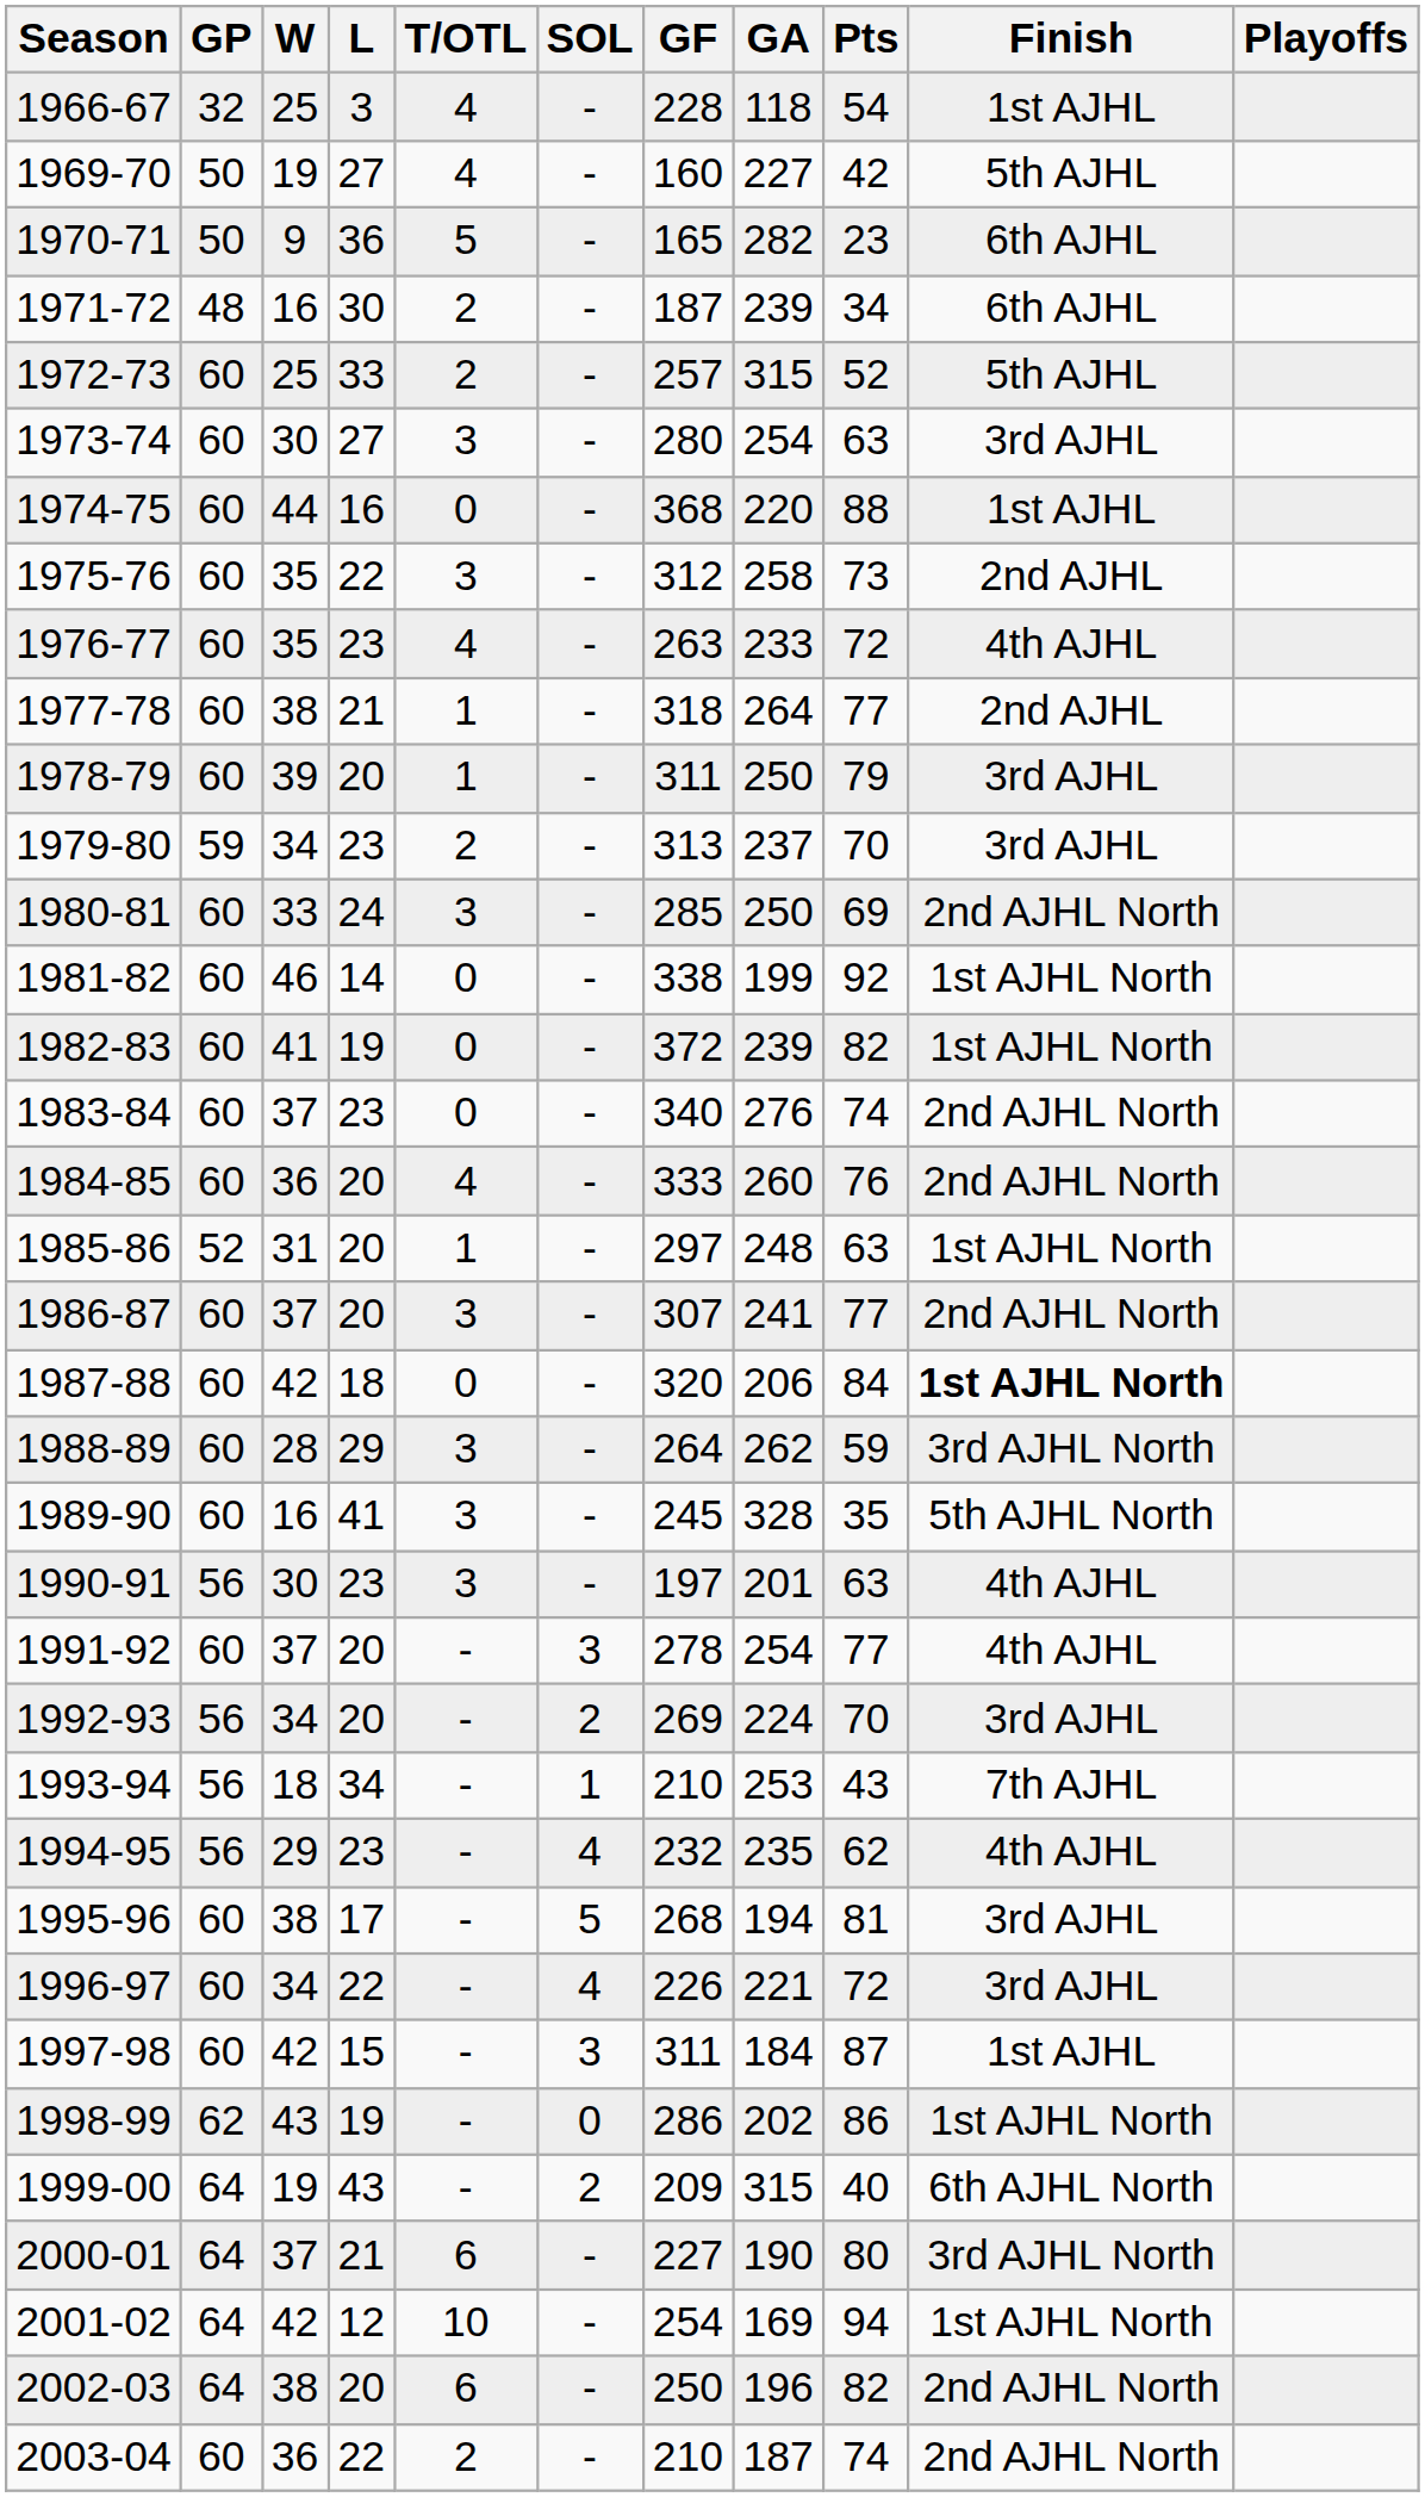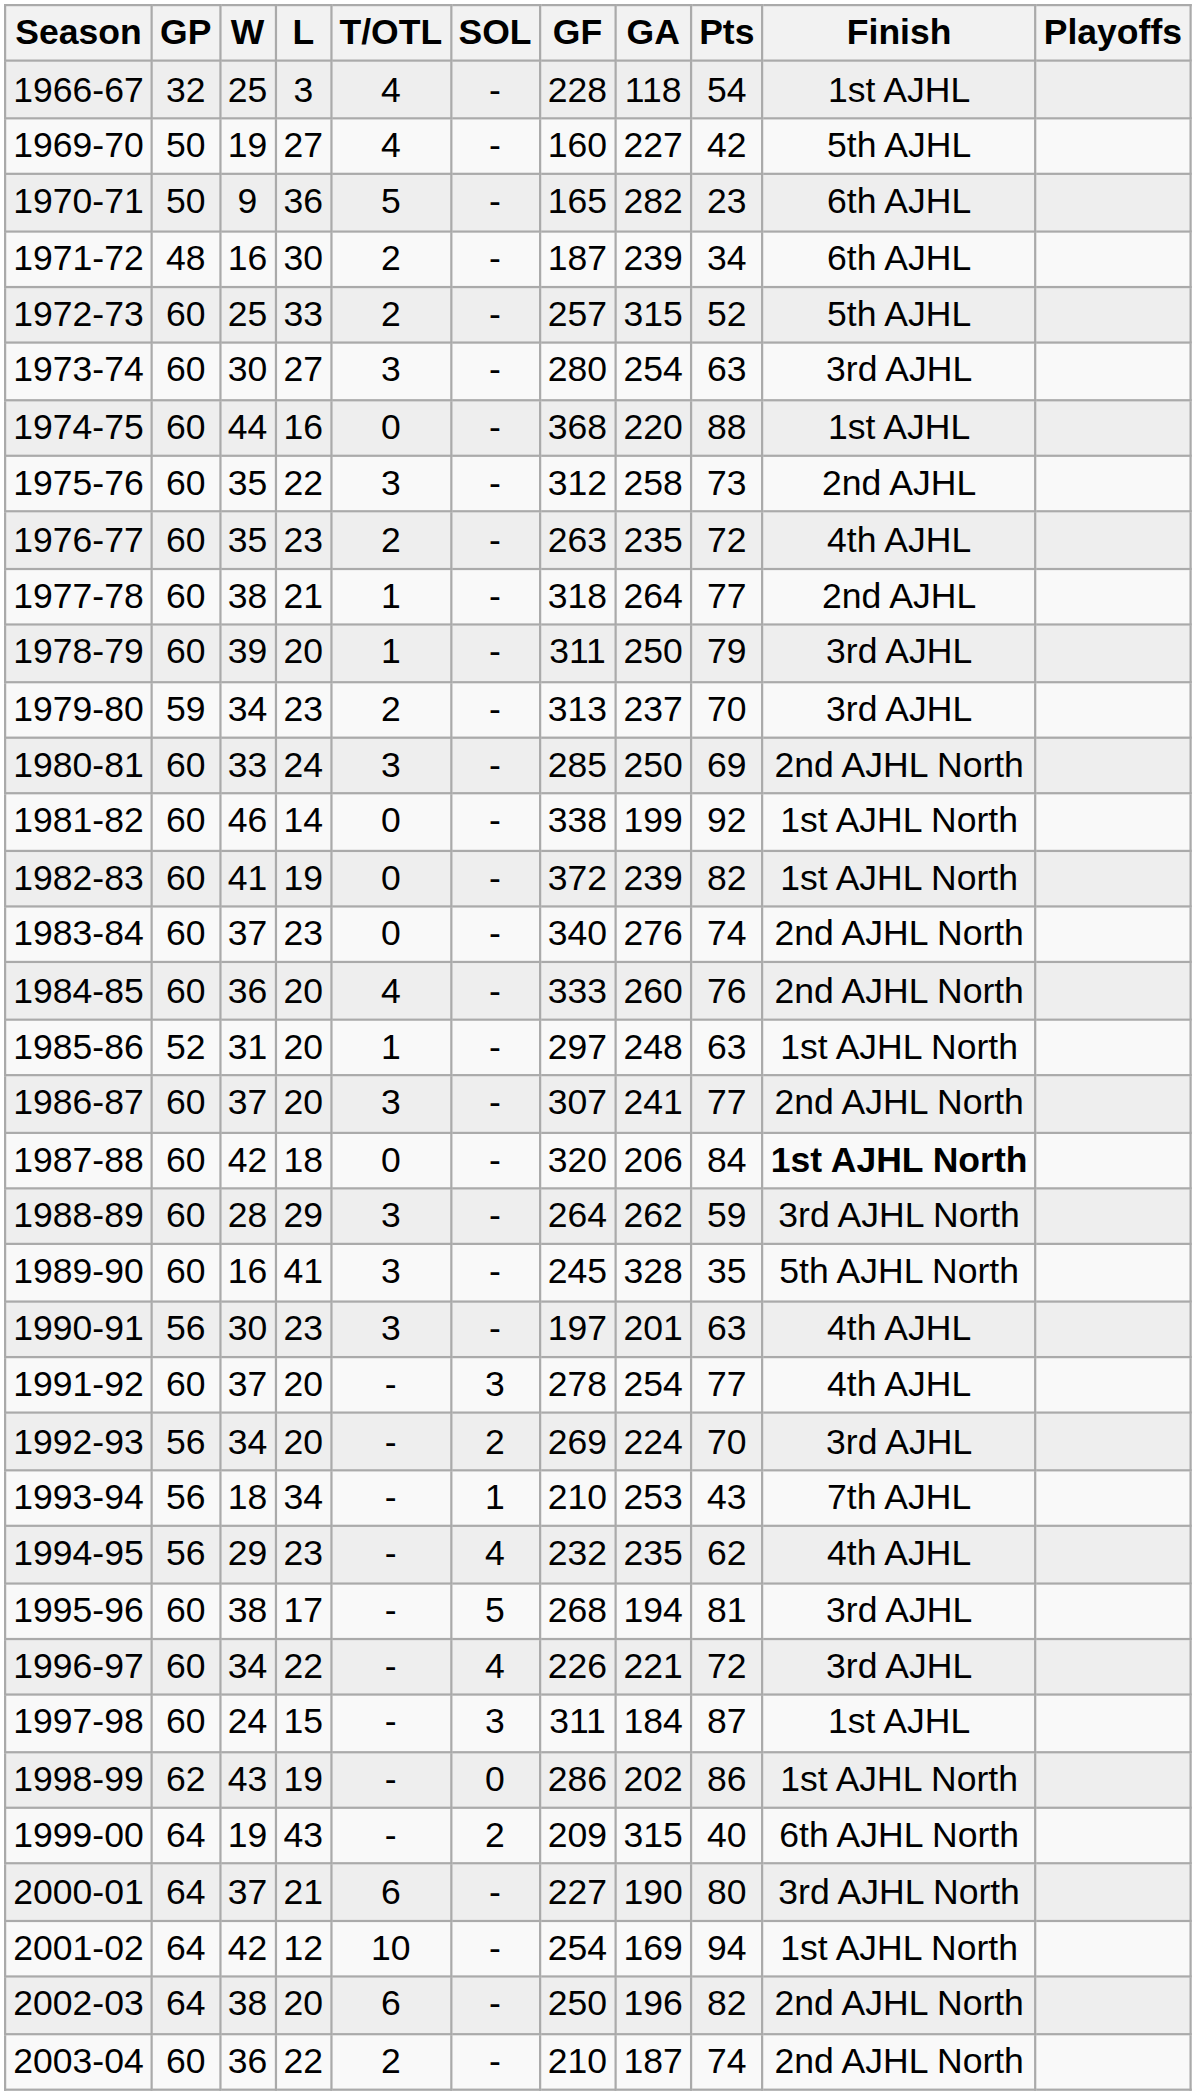1976-77 | T/OTL: 4 -> 2
1976-77 | GA: 233 -> 235
1997-98 | W: 42 -> 24
